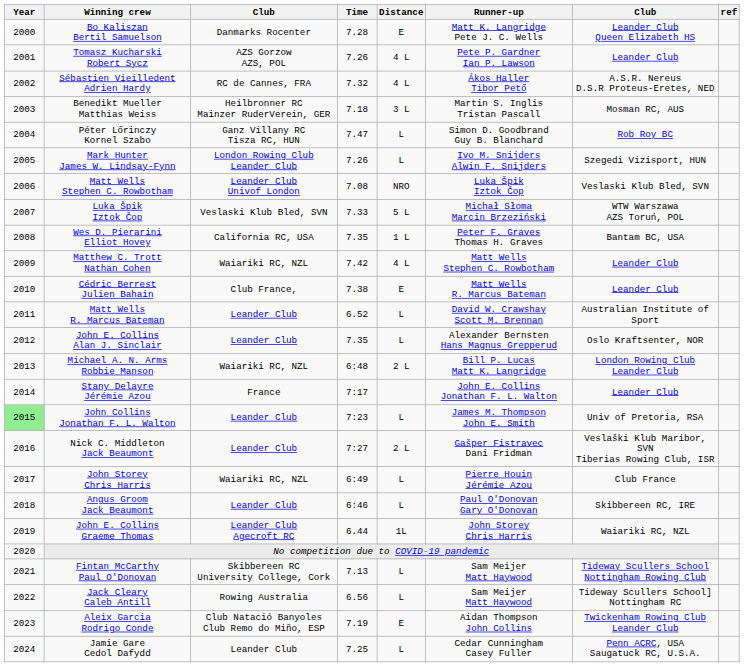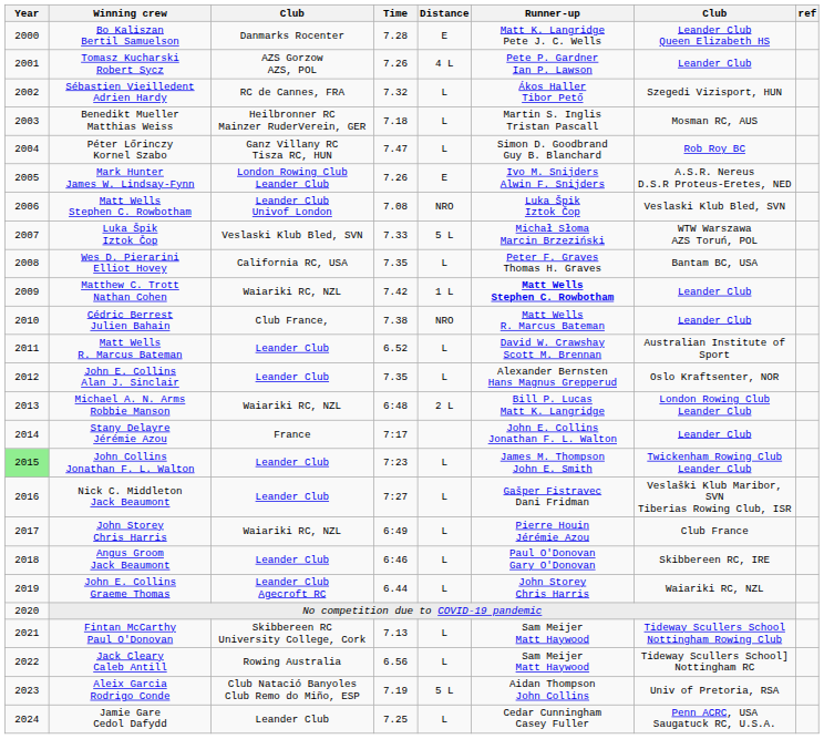Sébastien Vieilledent Adrien Hardy | Distance: 4 L -> L
Sébastien Vieilledent Adrien Hardy | column 7: A.S.R. Nereus D.S.R Proteus-Eretes, NED -> Szegedi Vizisport, HUN
Benedikt Mueller Matthias Weiss | Distance: 3 L -> L
Mark Hunter James W. Lindsay-Fynn | Distance: L -> E
Mark Hunter James W. Lindsay-Fynn | column 7: Szegedi Vizisport, HUN -> A.S.R. Nereus D.S.R Proteus-Eretes, NED
Wes D. Pierarini Elliot Hovey | Distance: 1 L -> L
Matthew C. Trott Nathan Cohen | Distance: 4 L -> 1 L
Matthew C. Trott Nathan Cohen | Runner-up: normal -> bold
Cédric Berrest Julien Bahain | Distance: E -> NRO
John Collins Jonathan F. L. Walton | column 7: Univ of Pretoria, RSA -> Twickenham Rowing Club Leander Club
Nick C. Middleton Jack Beaumont | Distance: 2 L -> L
John E. Collins Graeme Thomas | Distance: 1L -> L
Aleix Garcia Rodrigo Conde | Distance: E -> 5 L
Aleix Garcia Rodrigo Conde | column 7: Twickenham Rowing Club Leander Club -> Univ of Pretoria, RSA
